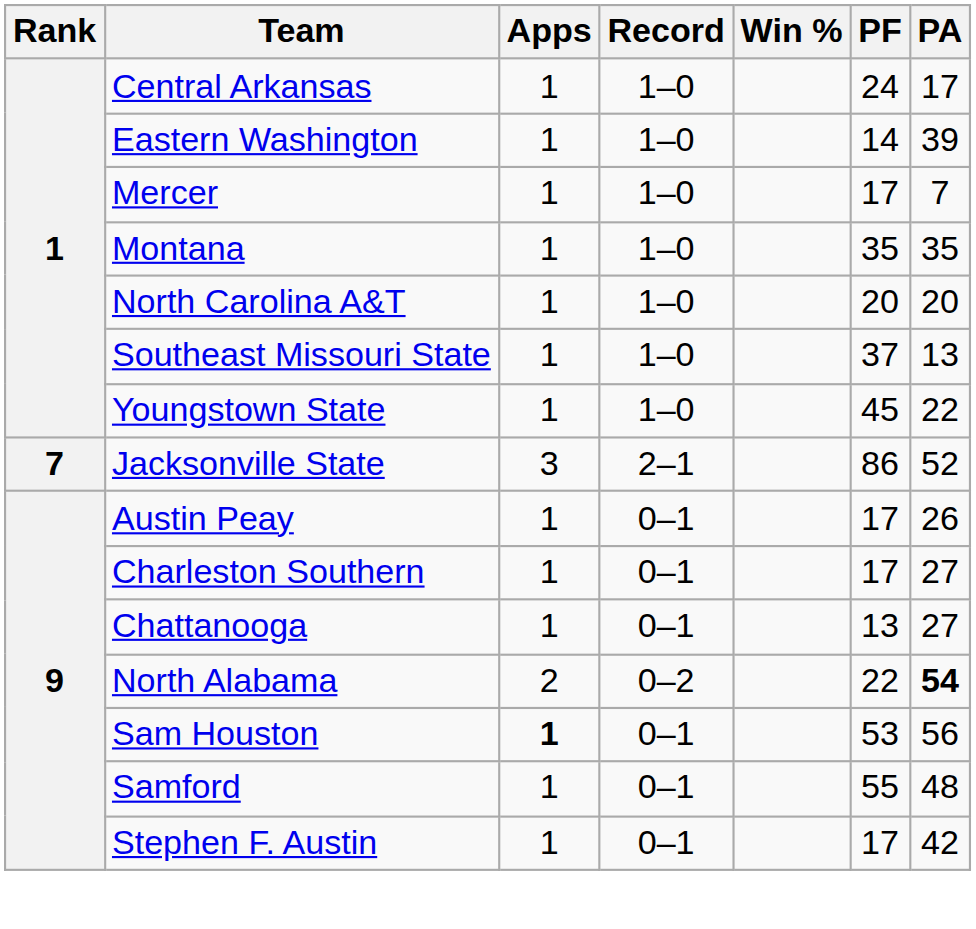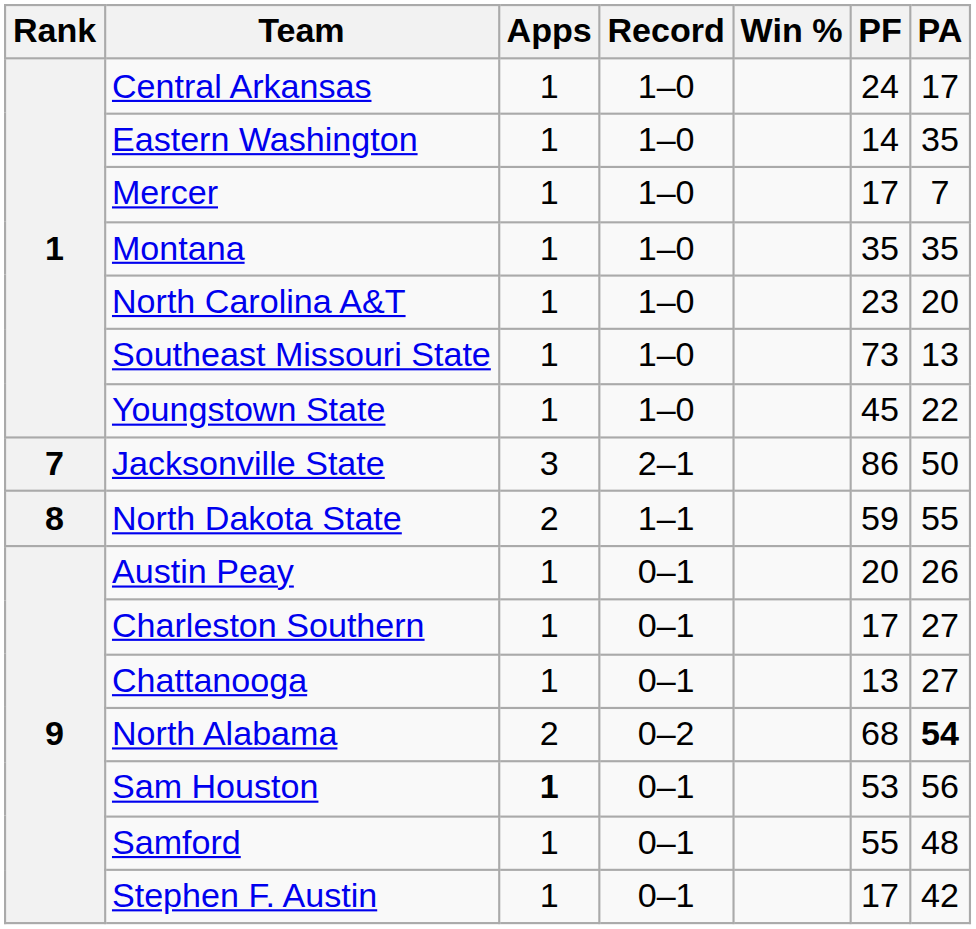Eastern Washington | PA: 39 -> 35
North Carolina A&T | PF: 20 -> 23
Southeast Missouri State | PF: 37 -> 73
Jacksonville State | PA: 52 -> 50
+ row: 8 | North Dakota State | 2 | 1–1 | 59 | 55
Austin Peay | PF: 17 -> 20
North Alabama | PF: 22 -> 68
